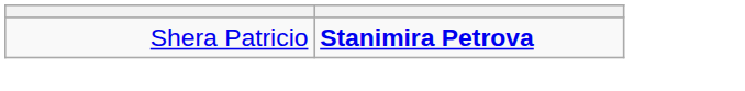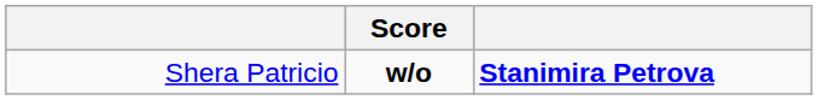+ column: Score | w/o
